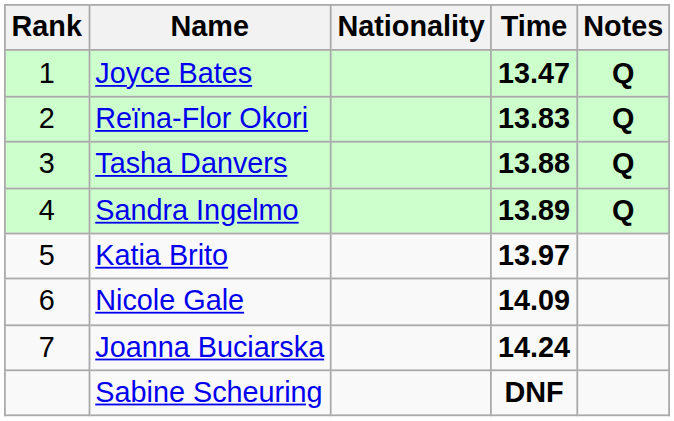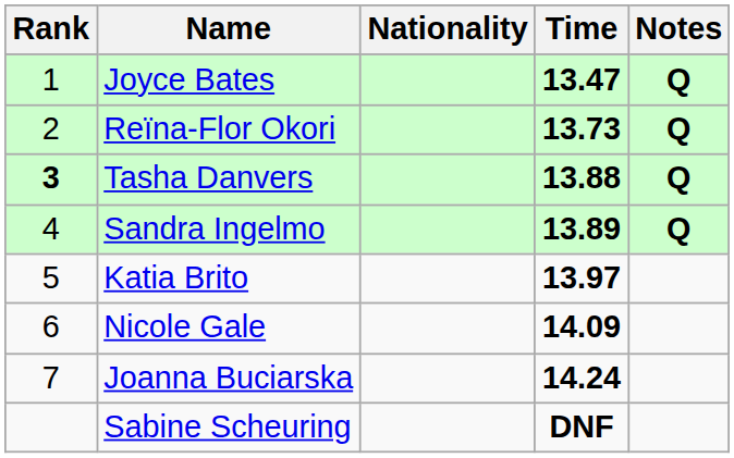Reïna-Flor Okori | Time: 13.83 -> 13.73
Tasha Danvers | Rank: normal -> bold
